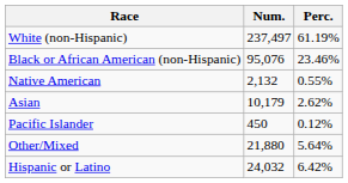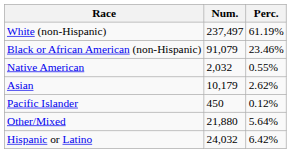Black or African American (non-Hispanic) | Num.: 95,076 -> 91,079
Native American | Num.: 2,132 -> 2,032
